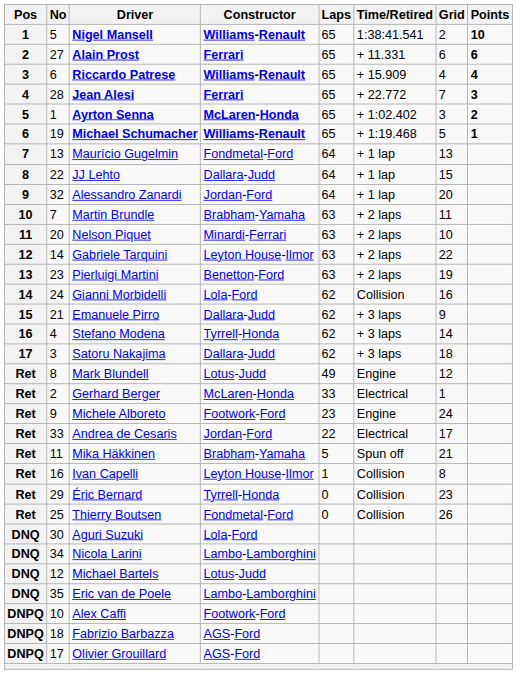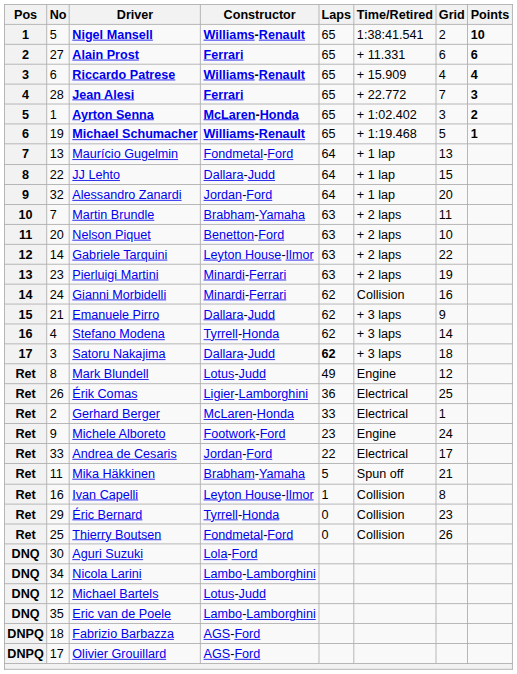Nelson Piquet | Constructor: Minardi-Ferrari -> Benetton-Ford
Pierluigi Martini | Constructor: Benetton-Ford -> Minardi-Ferrari
Gianni Morbidelli | Constructor: Lola-Ford -> Minardi-Ferrari
Satoru Nakajima | Laps: normal -> bold
+ row: Ret | 26 | Érik Comas | Ligier-Lamborghini | 36 | Electrical | 25
- row: DNPQ | 10 | Alex Caffi | Footwork-Ford
